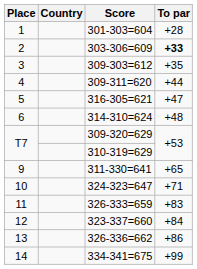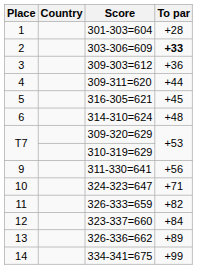309-303=612 | To par: +35 -> +36
316-305=621 | To par: +47 -> +45
311-330=641 | To par: +65 -> +56
326-333=659 | To par: +83 -> +82
326-336=662 | To par: +86 -> +89
